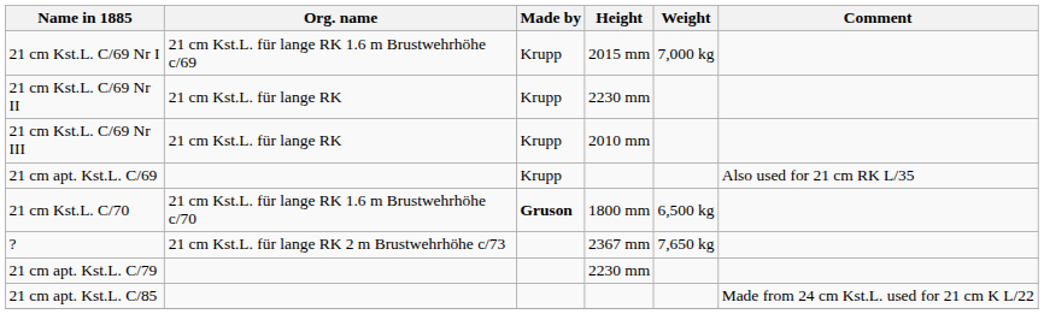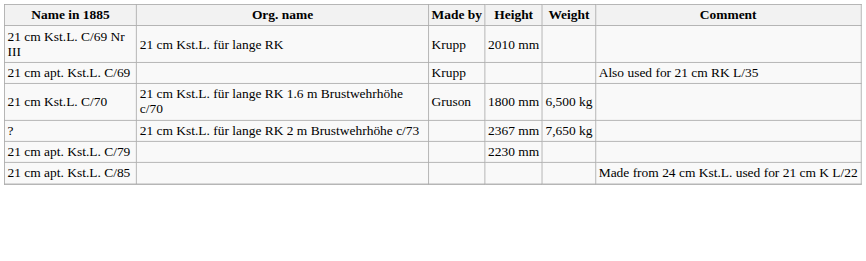- row: 21 cm Kst.L. C/69 Nr I | 21 cm Kst.L. für lange RK 1.6 m Brustwehrhöhe c/69 | Krupp | 2015 mm | 7,000 kg
- row: 21 cm Kst.L. C/69 Nr II | 21 cm Kst.L. für lange RK | Krupp | 2230 mm
21 cm Kst.L. C/70 | Made by: bold -> normal
